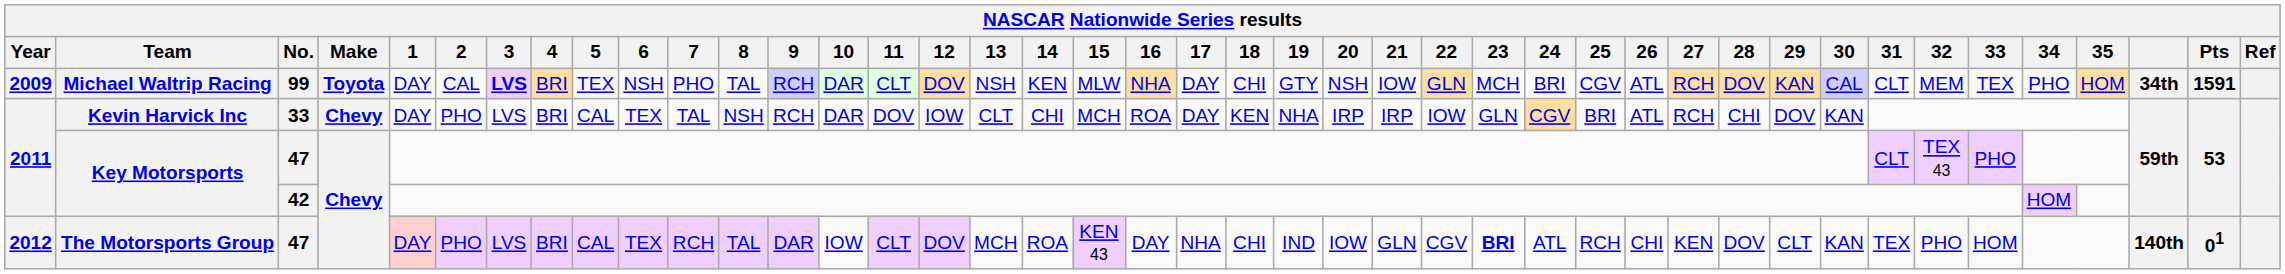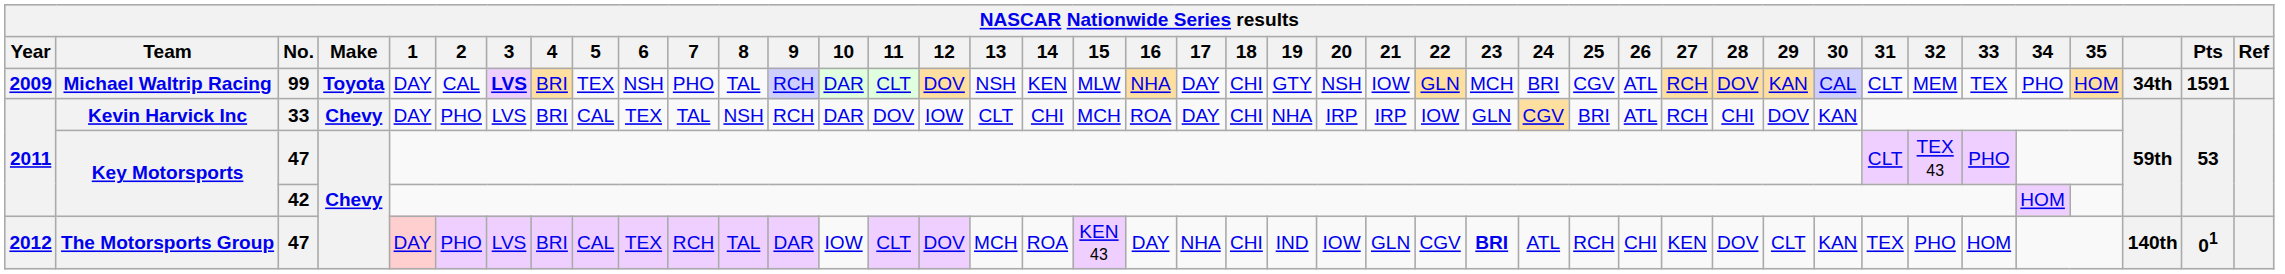Kevin Harvick Inc | 18: KEN -> CHI
